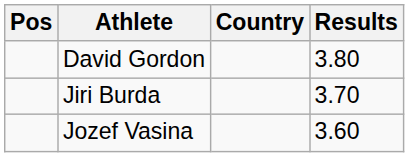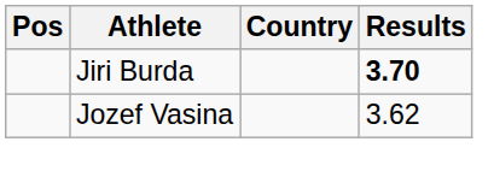- row: David Gordon | 3.80
Jiri Burda | Results: normal -> bold
Jozef Vasina | Results: 3.60 -> 3.62
